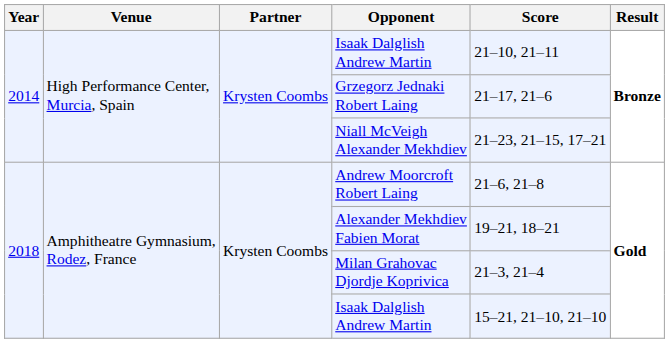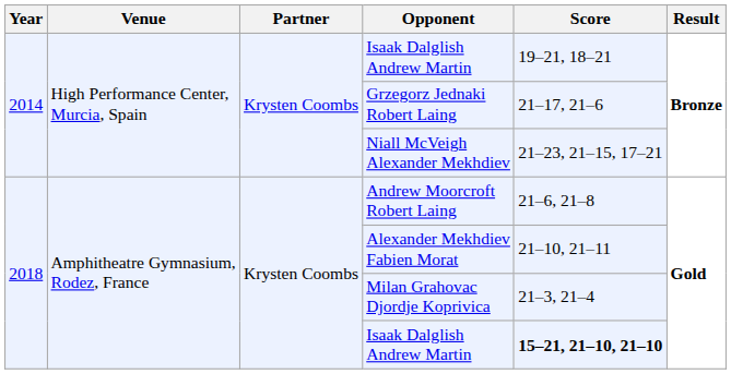2014 / Isaak Dalglish Andrew Martin | Score: 21–10, 21–11 -> 19–21, 18–21
Alexander Mekhdiev Fabien Morat | Score: 19–21, 18–21 -> 21–10, 21–11
2018 / Isaak Dalglish Andrew Martin | Score: normal -> bold
